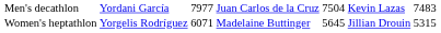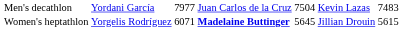Women's heptathlon | column 4: normal -> bold
Women's heptathlon | column 7: 5315 -> 5615
